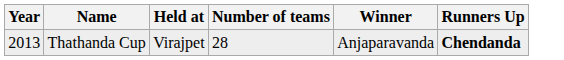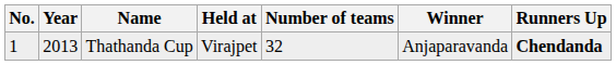+ column: No. | 1
Thathanda Cup | Number of teams: 28 -> 32
